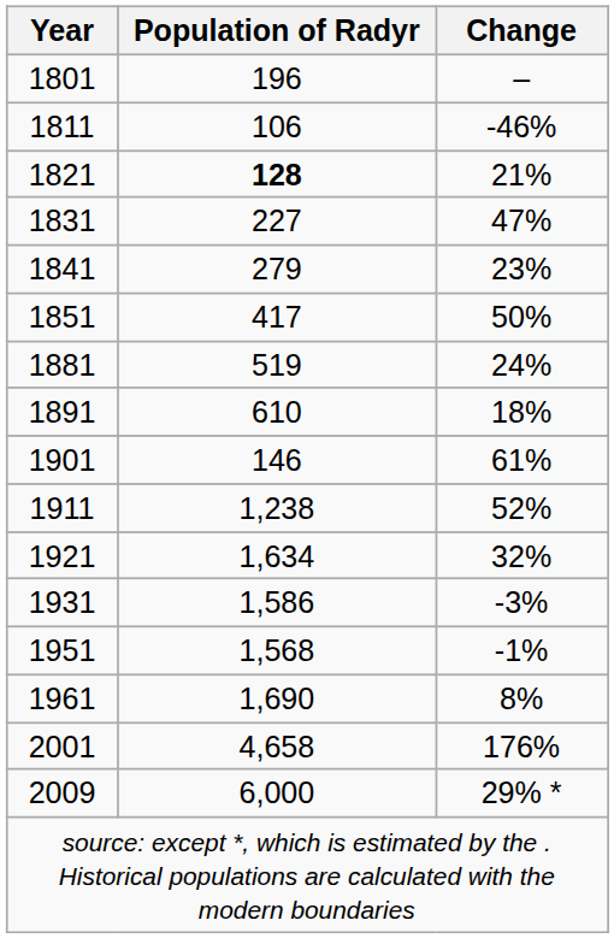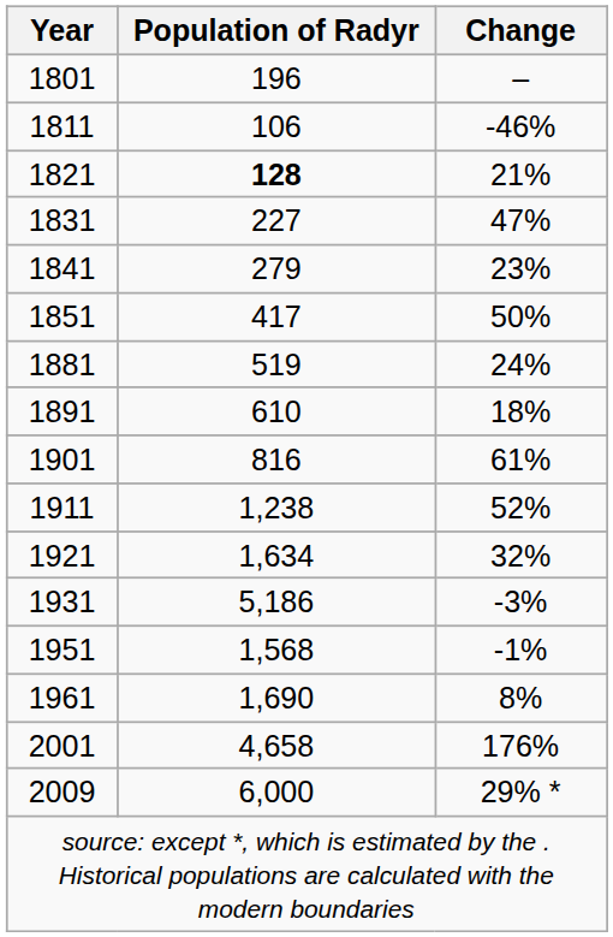1901 | Population of Radyr: 146 -> 816
1931 | Population of Radyr: 1,586 -> 5,186
